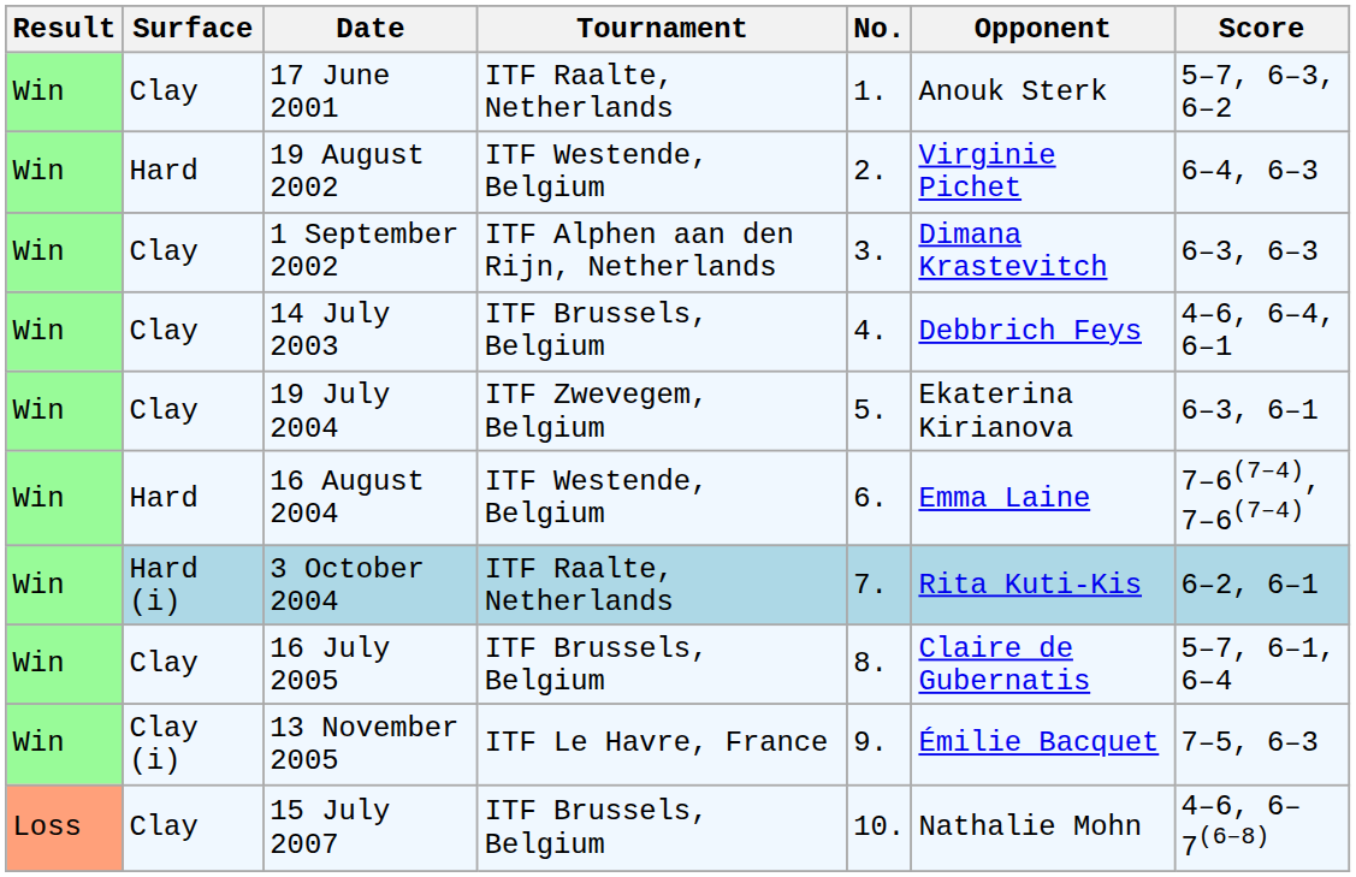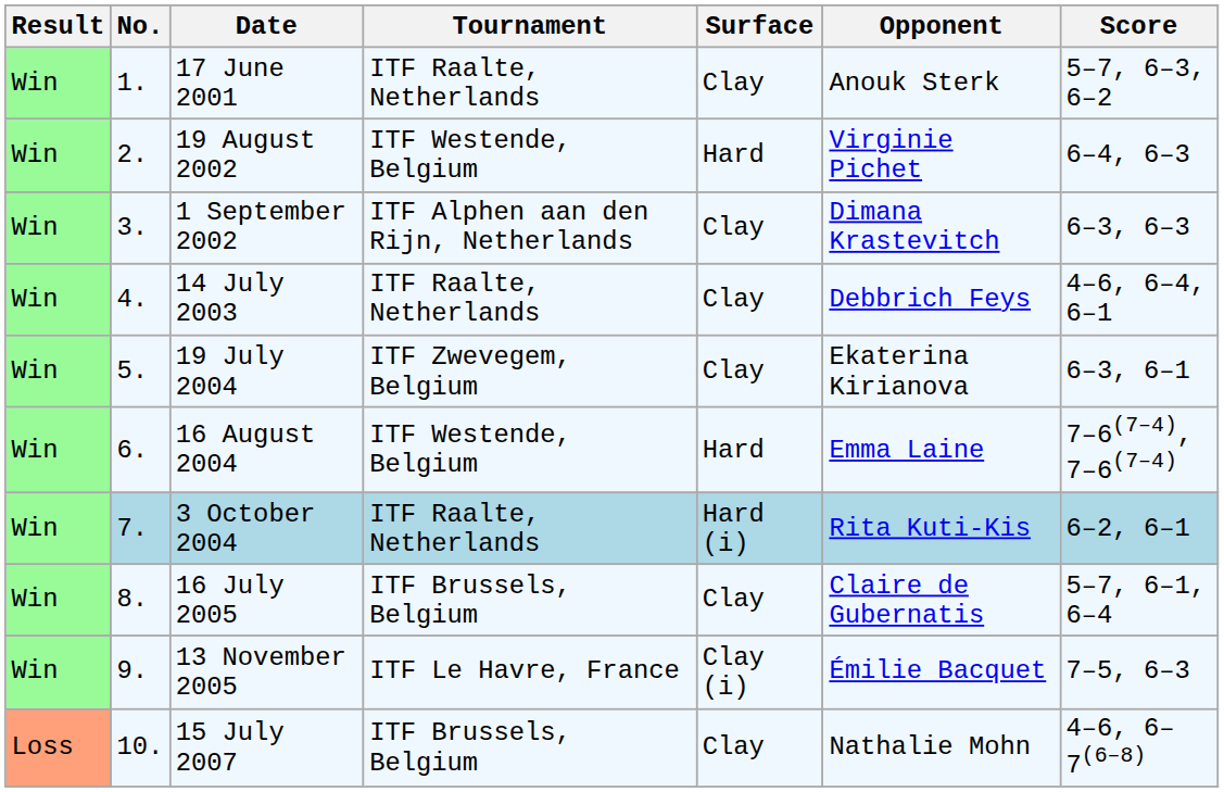columns swapped: No. <-> Surface
14 July 2003 | Tournament: ITF Brussels, Belgium -> ITF Raalte, Netherlands
